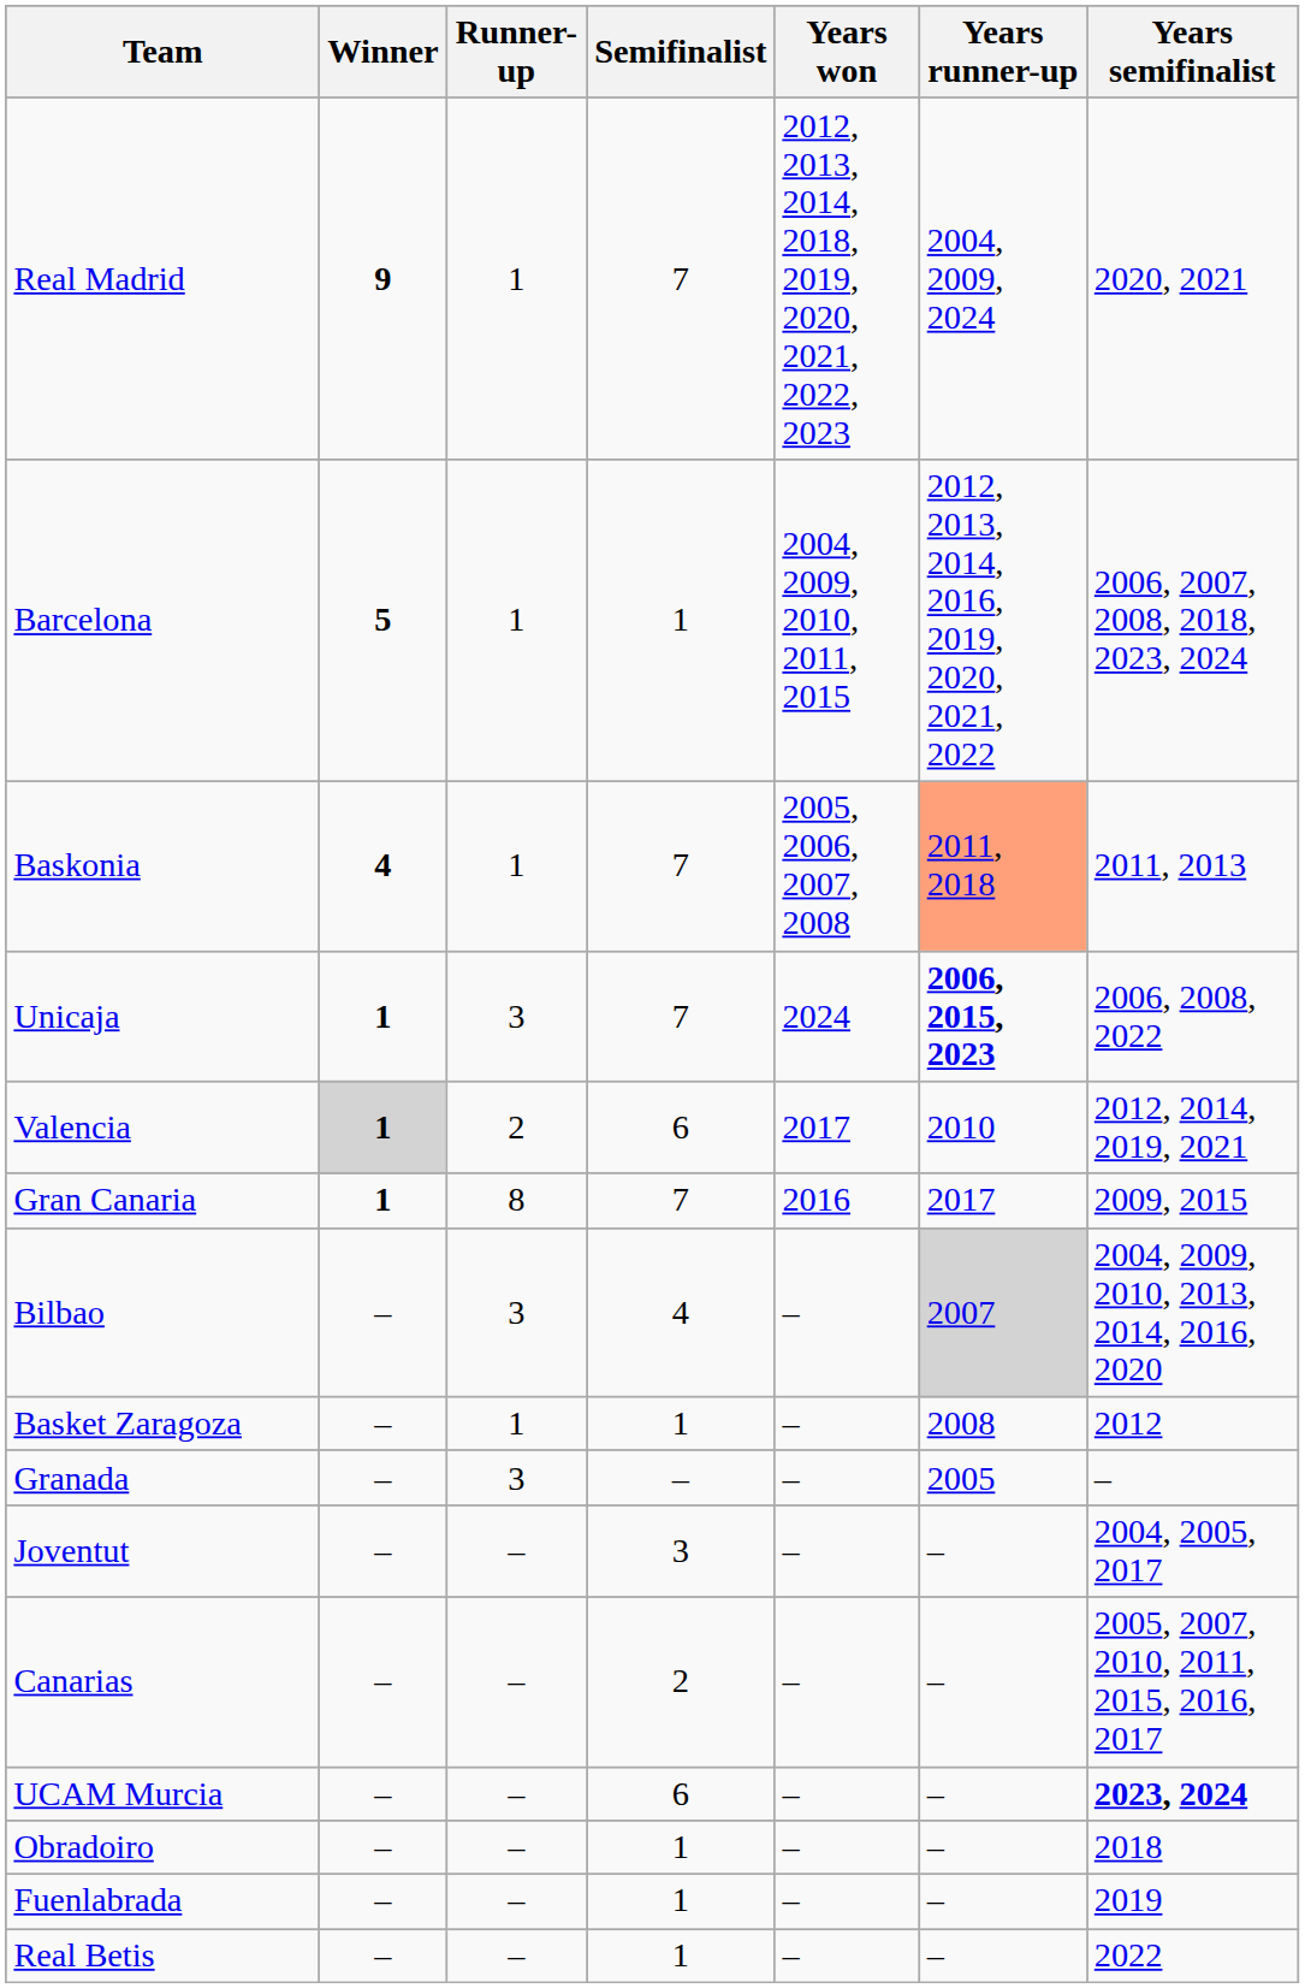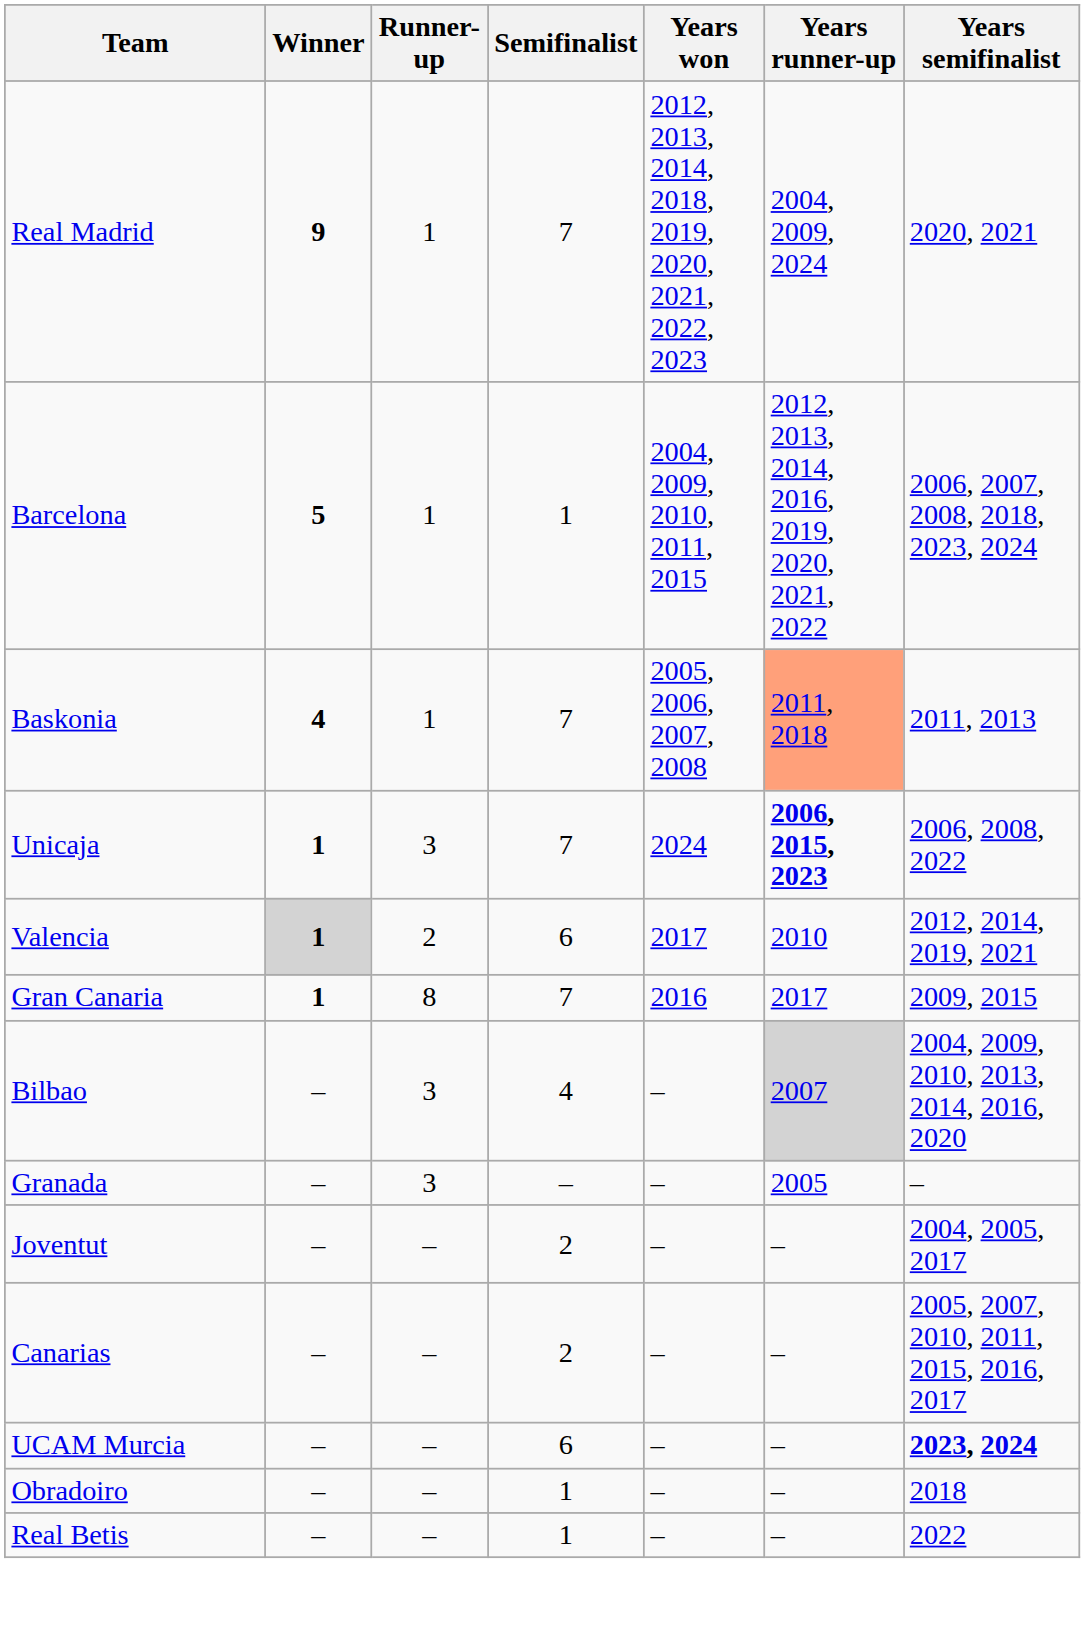- row: Basket Zaragoza | – | 1 | 1 | – | 2008 | 2012
Joventut | Semifinalist: 3 -> 2
- row: Fuenlabrada | – | – | 1 | – | – | 2019
